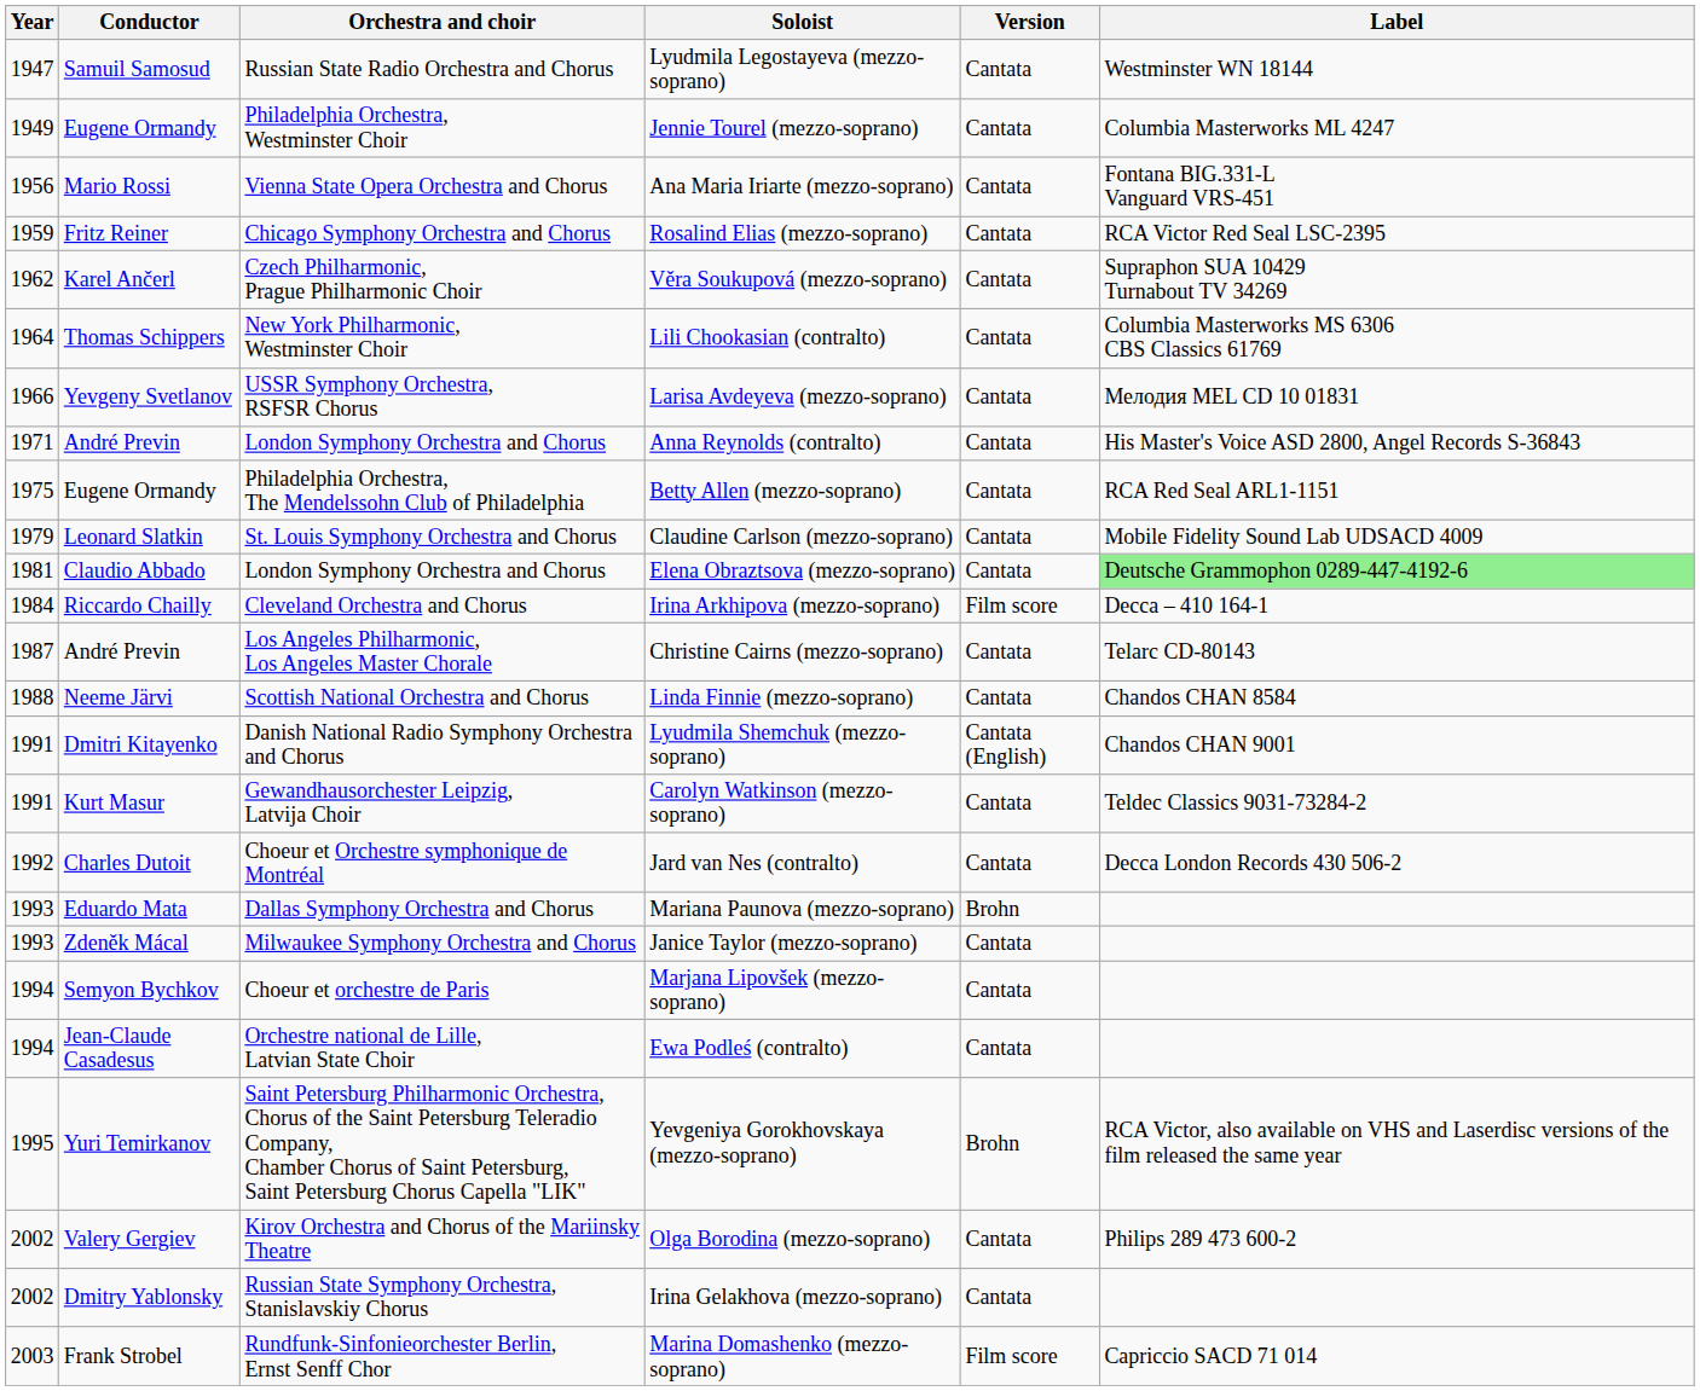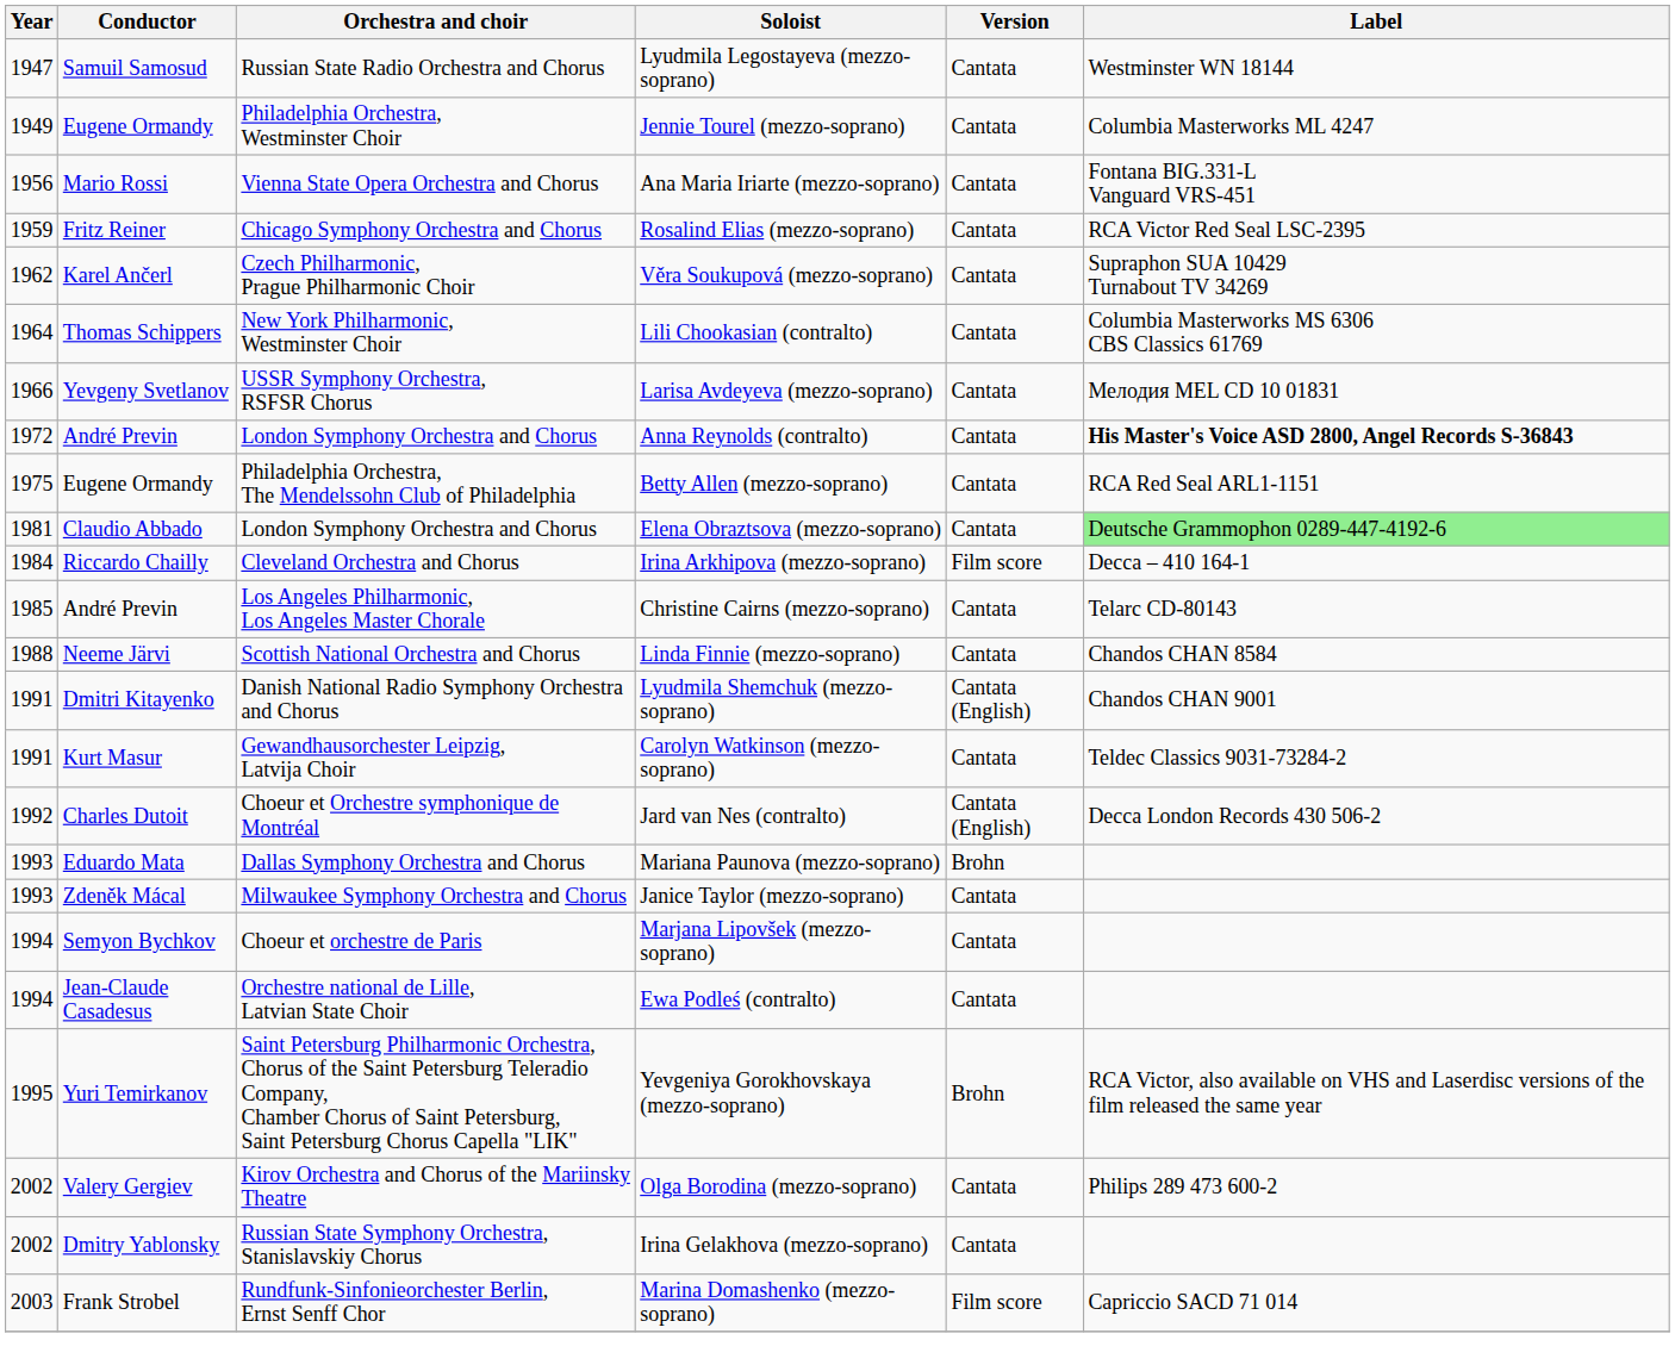Anna Reynolds (contralto) | Year: 1971 -> 1972
Anna Reynolds (contralto) | Label: normal -> bold
- row: 1979 | Leonard Slatkin | St. Louis Symphony Orchestra and Chorus | Claudine Carlson (mezzo-soprano) | Cantata | Mobile Fidelity Sound Lab UDSACD 4009
Christine Cairns (mezzo-soprano) | Year: 1987 -> 1985
Jard van Nes (contralto) | Version: Cantata -> Cantata (English)
